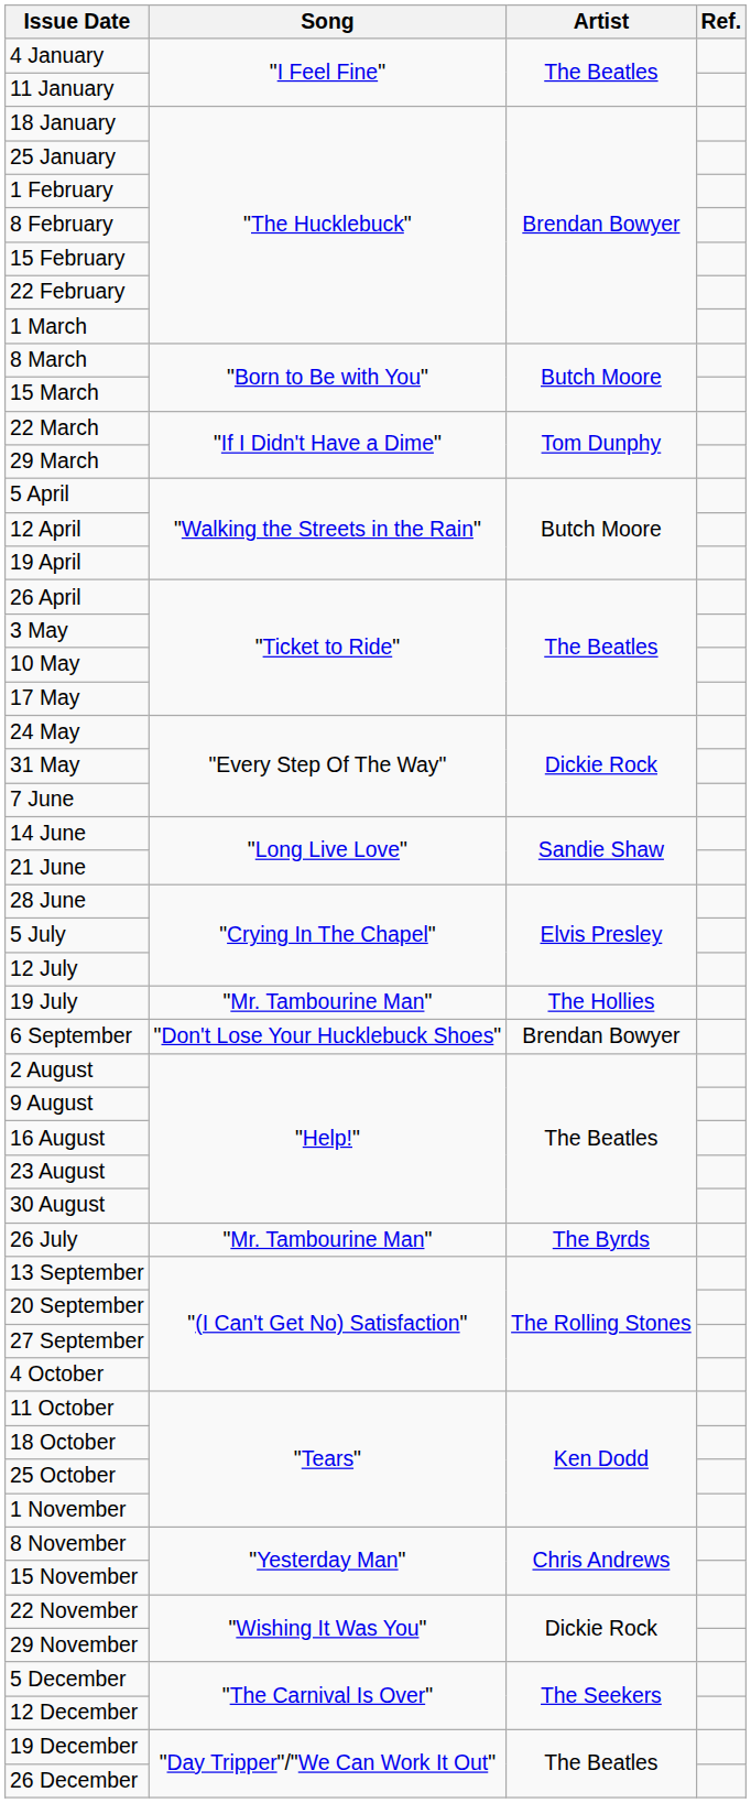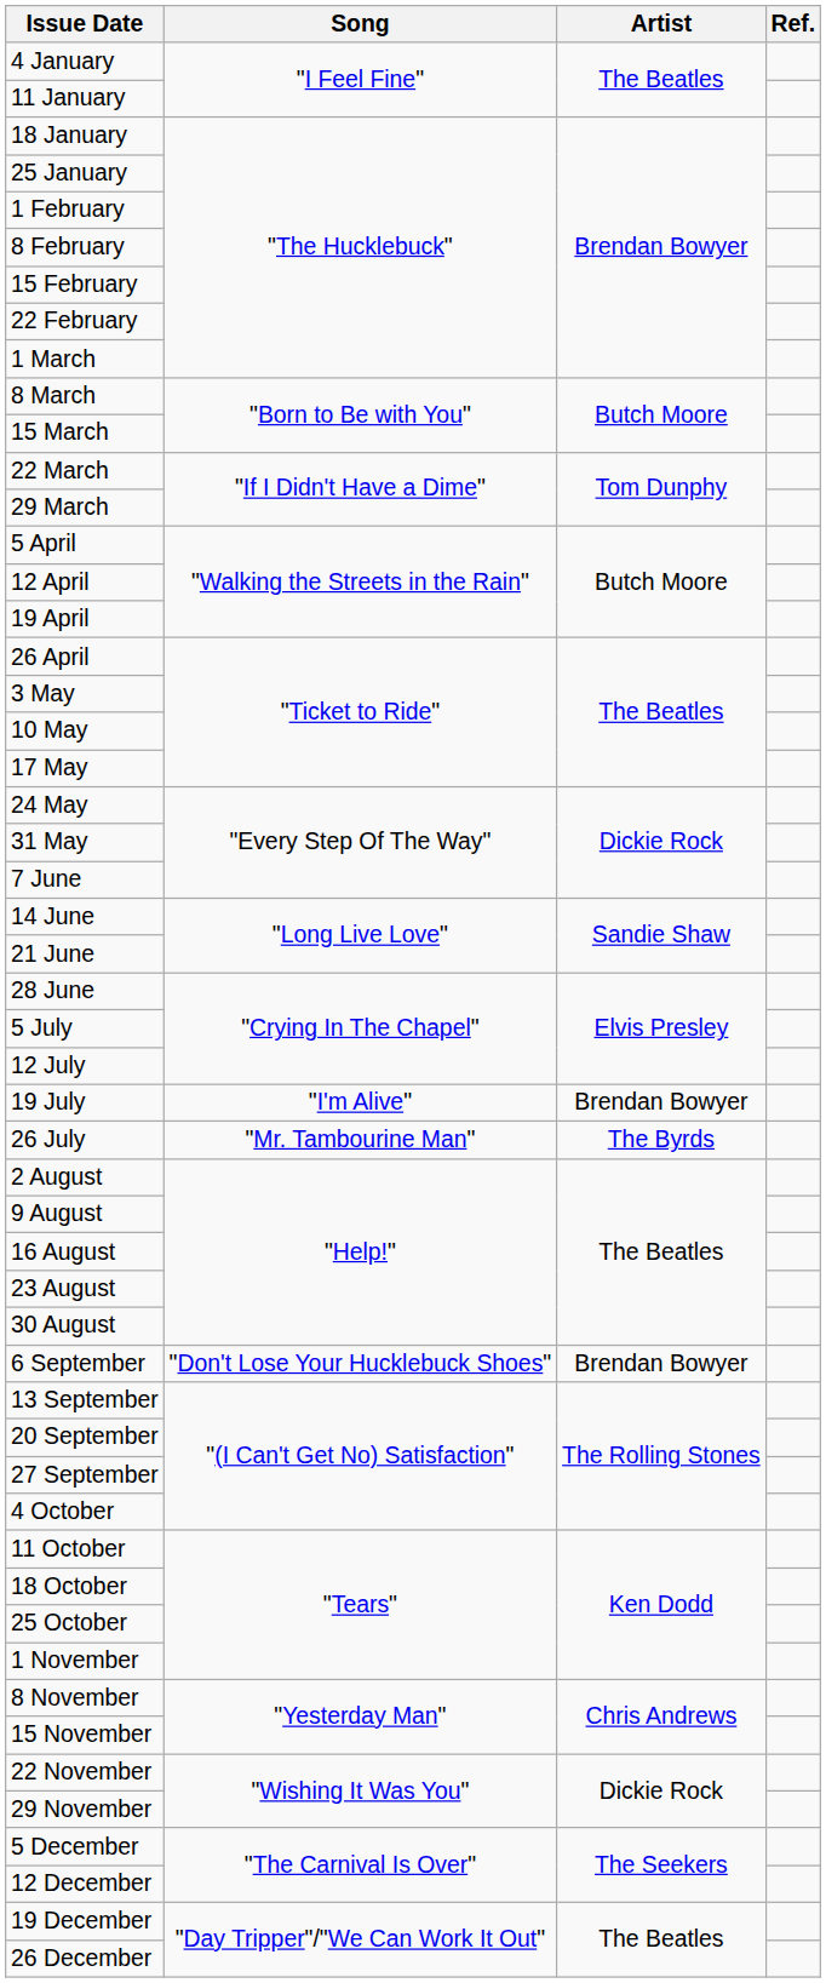19 July | Song: "Mr. Tambourine Man" -> "I'm Alive"
19 July | Artist: The Hollies -> Brendan Bowyer
rows swapped: 26 July <-> 6 September
